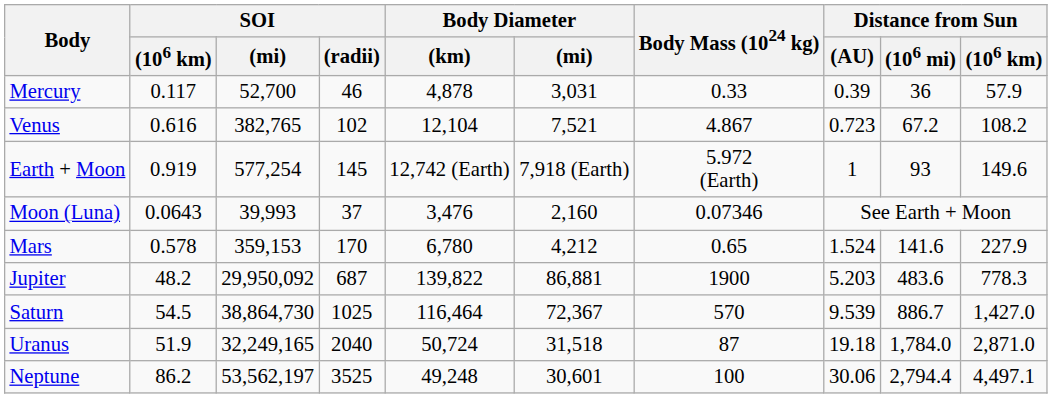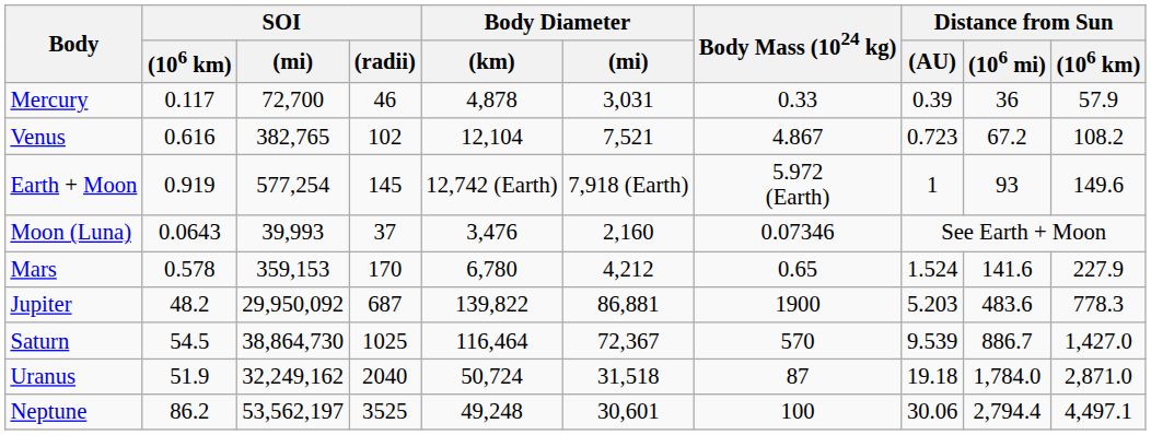Mercury | SOI / (mi): 52,700 -> 72,700
Uranus | SOI / (mi): 32,249,165 -> 32,249,162
